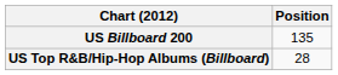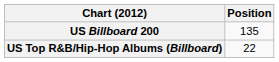US Top R&B/Hip-Hop Albums (Billboard) | Position: 28 -> 22
